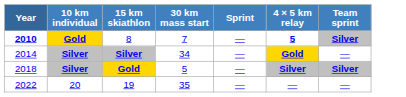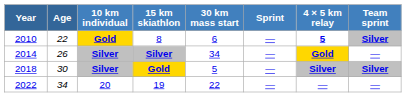+ column: Age | 22 | 26 | 30 | 34
8 | Year: bold -> normal
8 | 30 km mass start: 7 -> 6
19 | 30 km mass start: 35 -> 22
